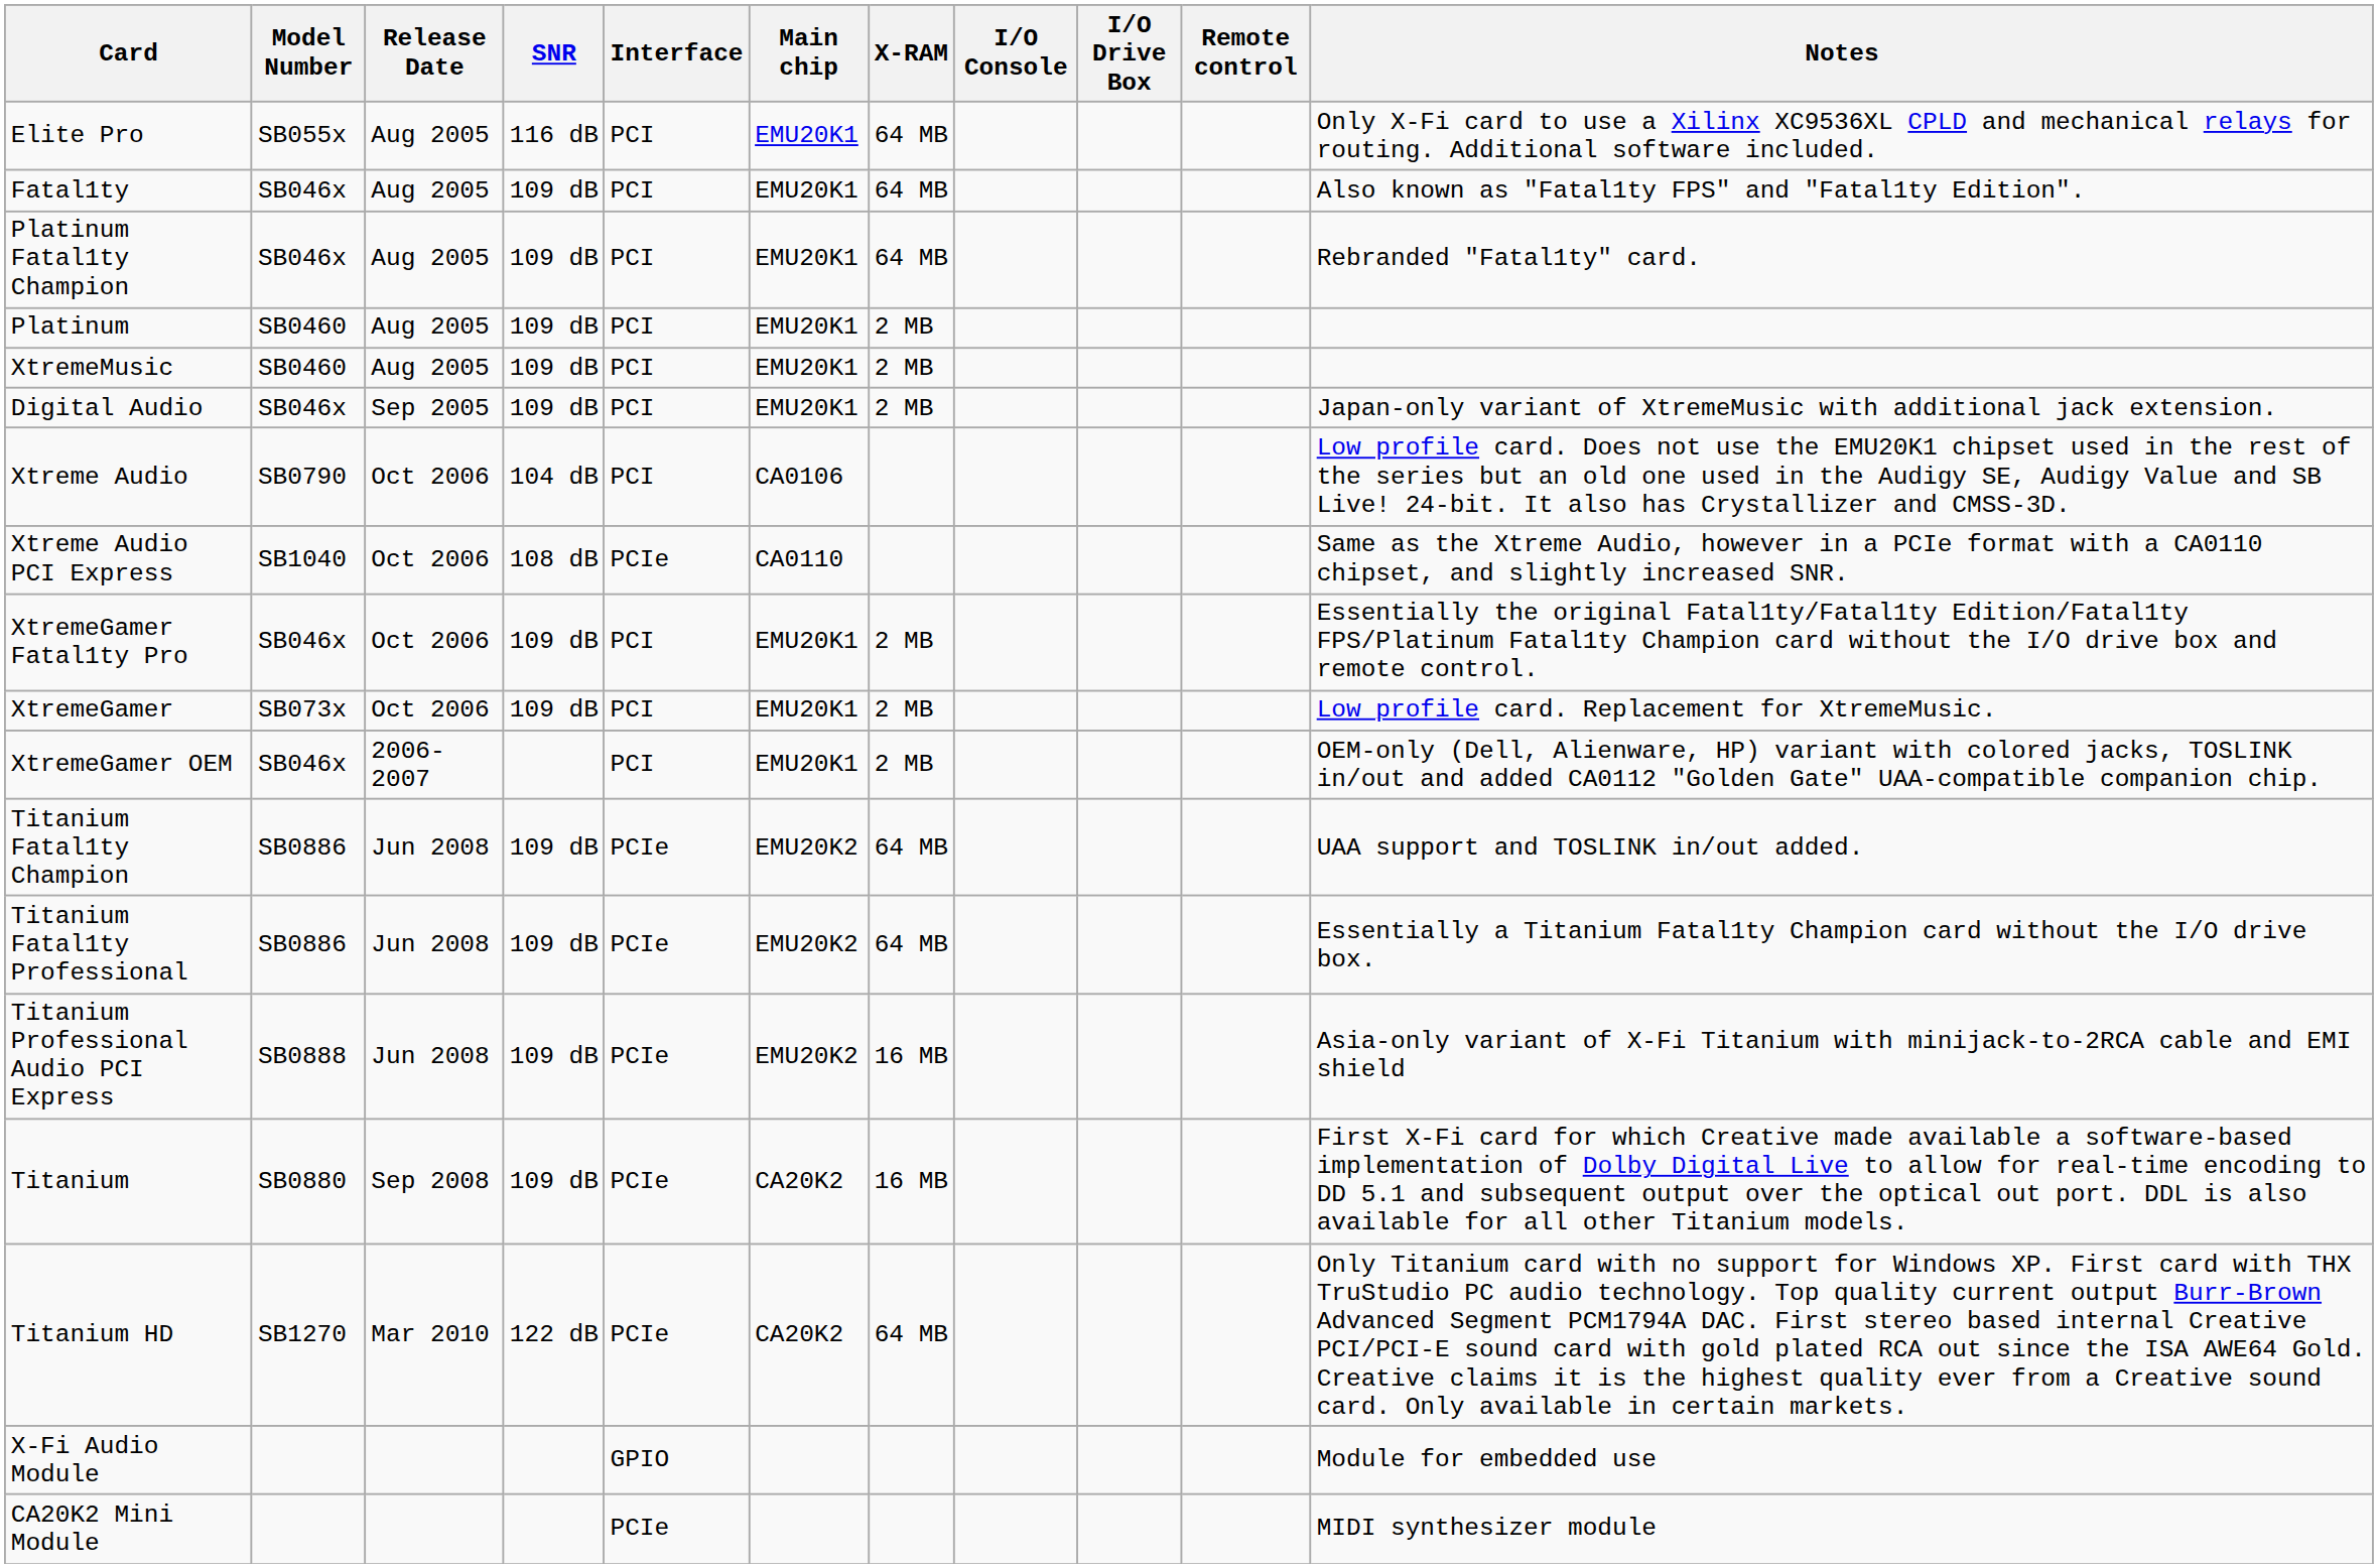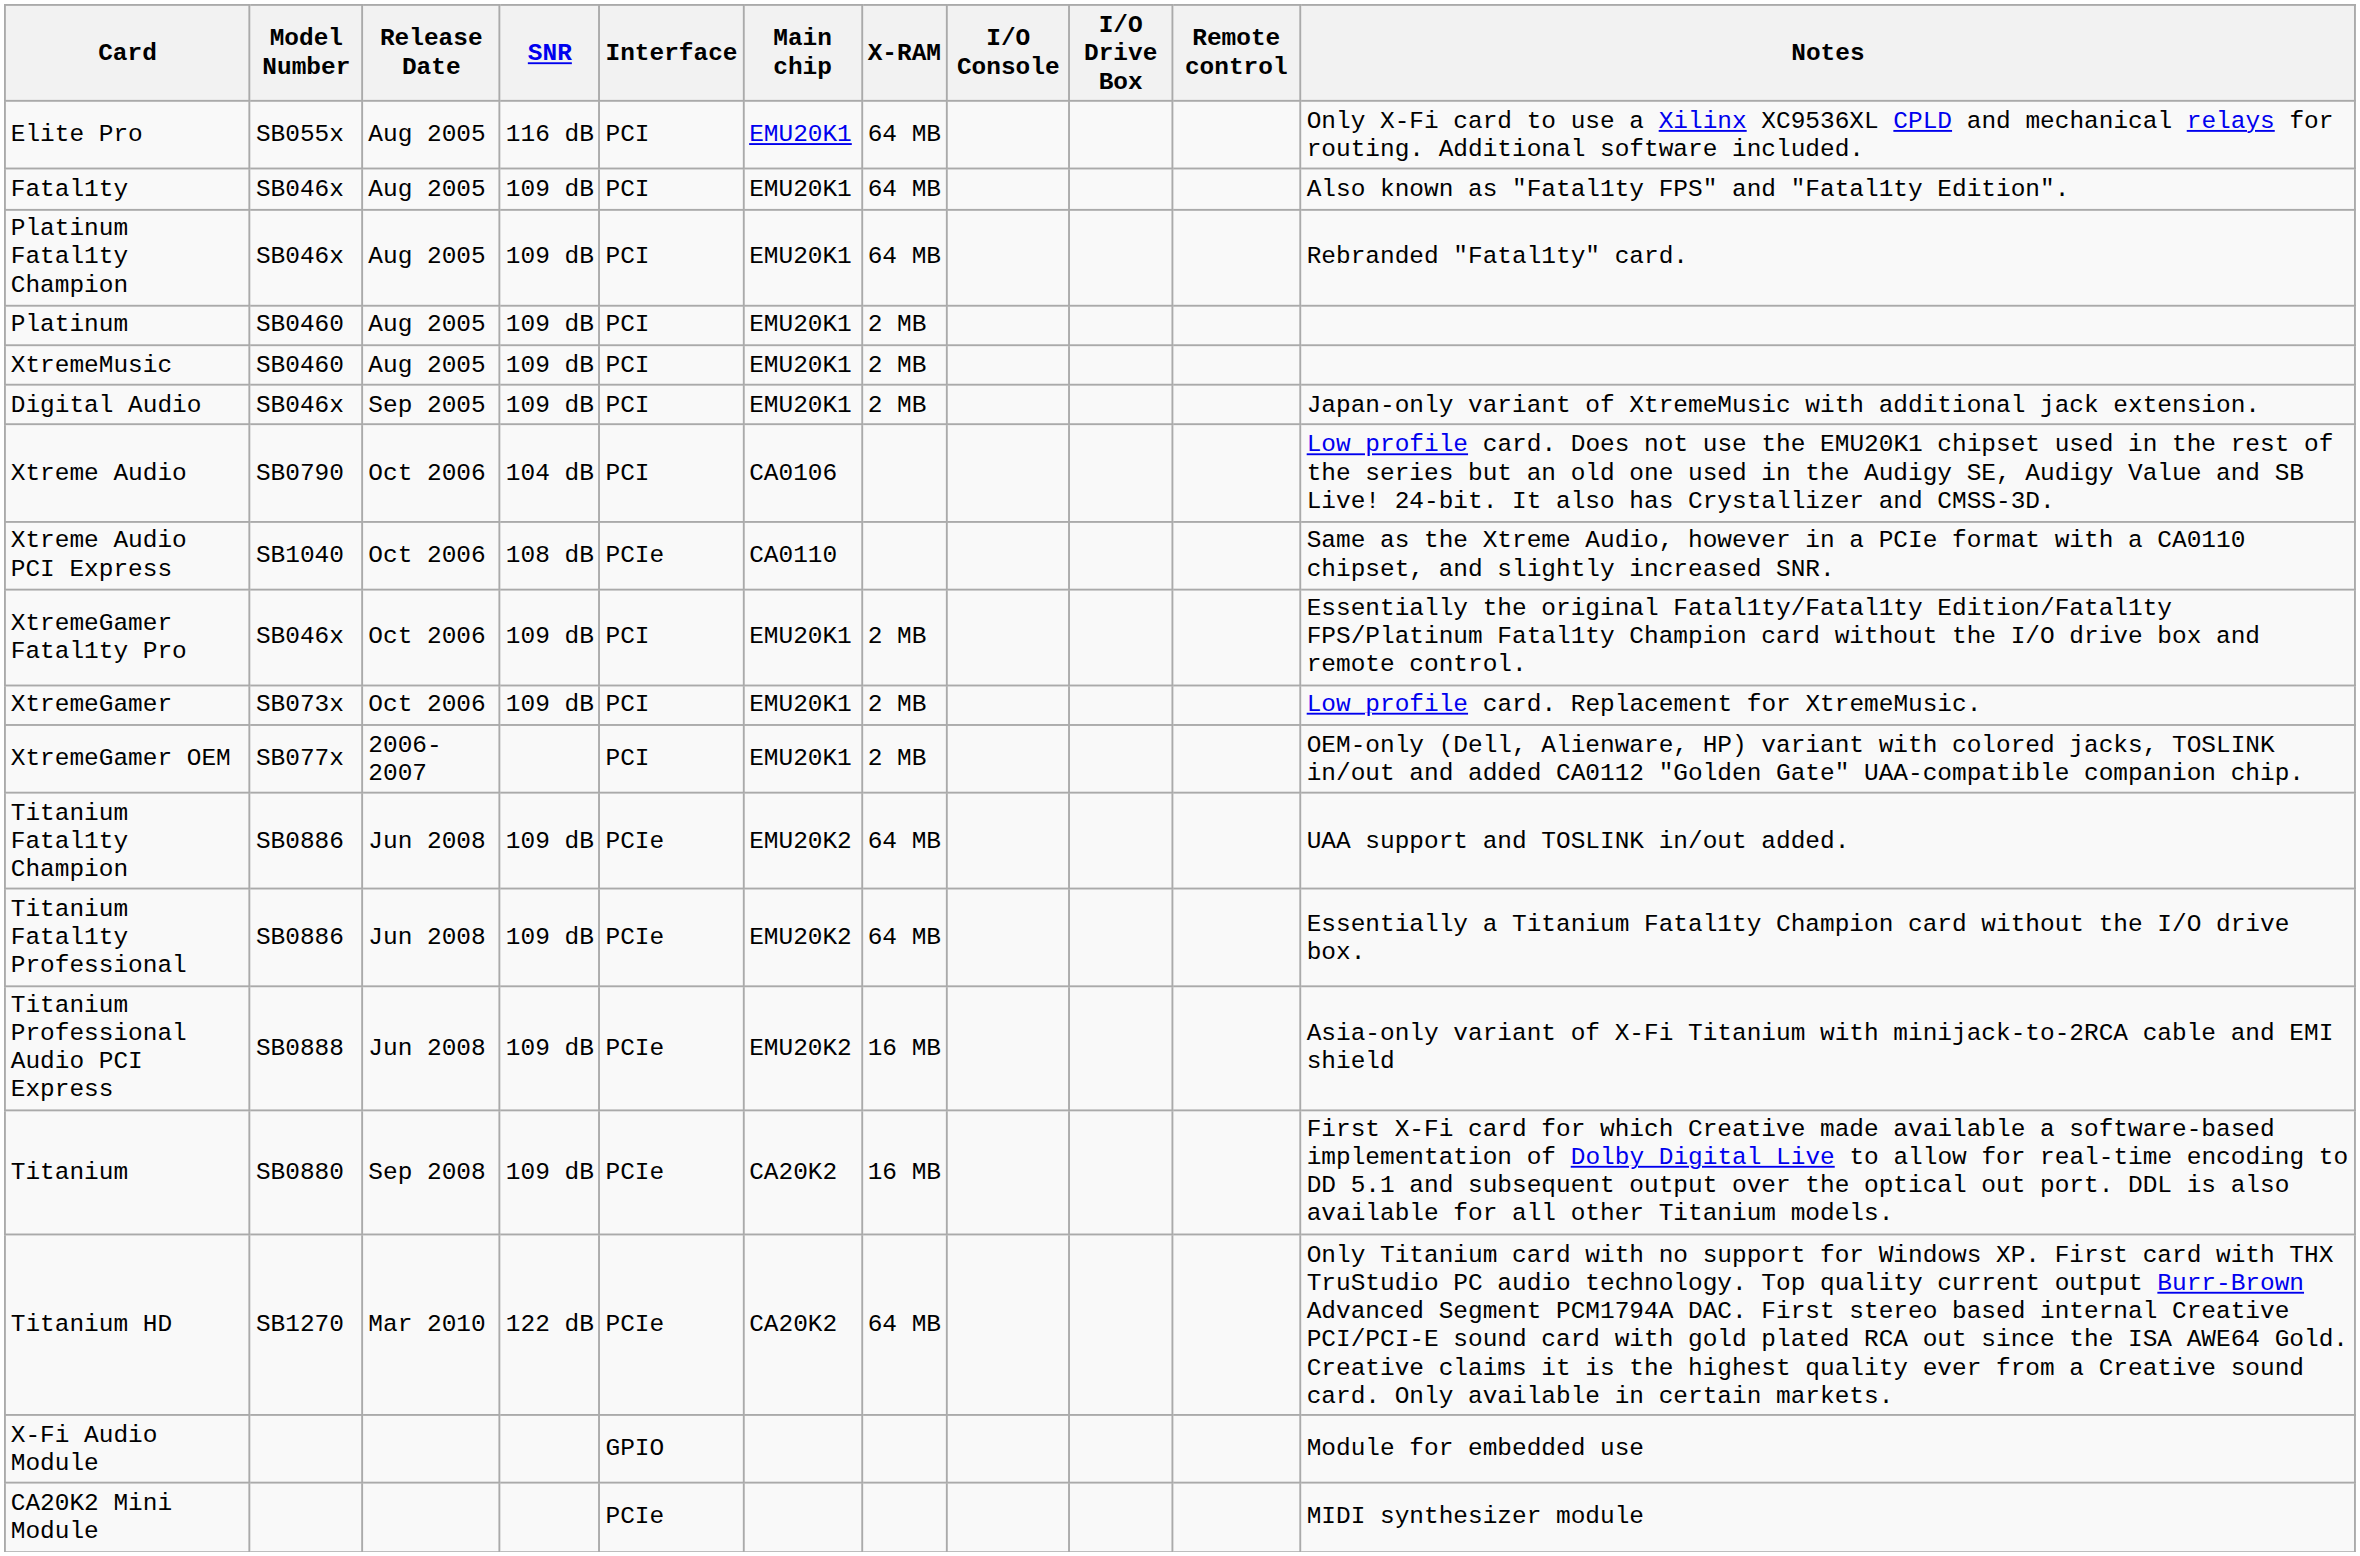XtremeGamer OEM | Model Number: SB046x -> SB077x
